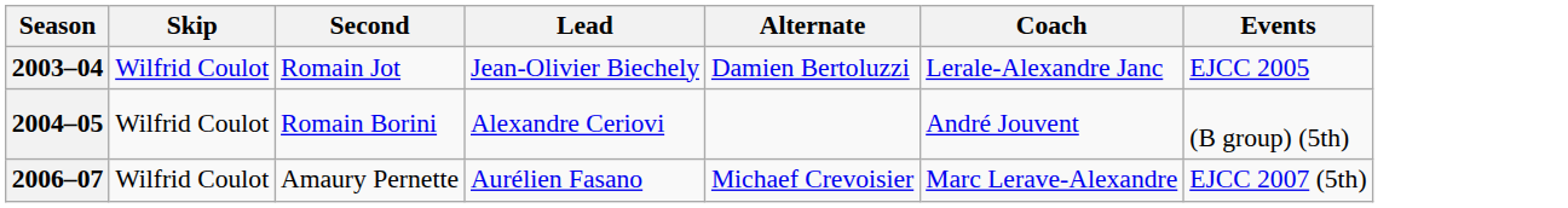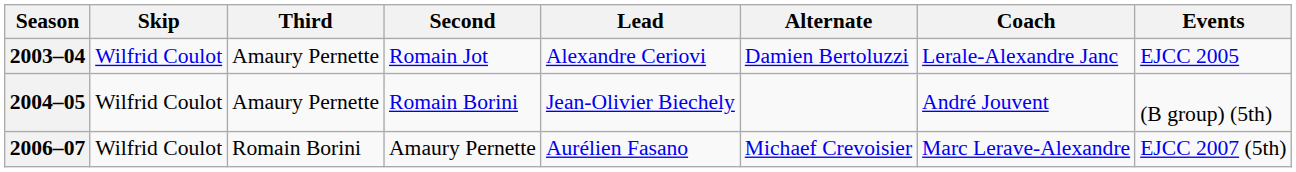+ column: Third | Amaury Pernette | Amaury Pernette | Romain Borini
2003–04 | Lead: Jean-Olivier Biechely -> Alexandre Ceriovi
2004–05 | Lead: Alexandre Ceriovi -> Jean-Olivier Biechely
